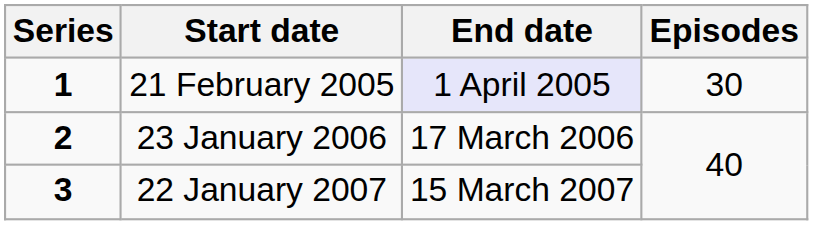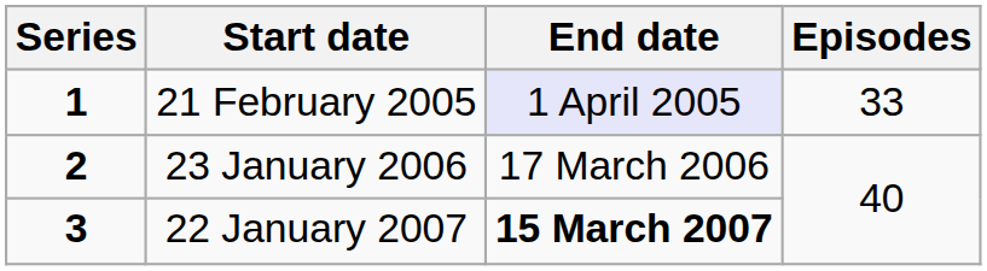21 February 2005 | Episodes: 30 -> 33
22 January 2007 | End date: normal -> bold
